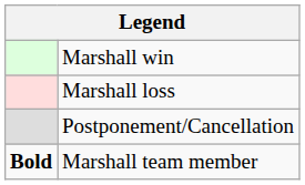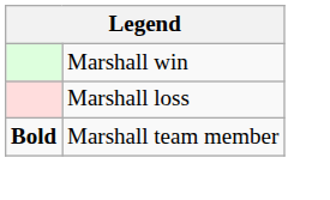- row: Postponement/Cancellation
